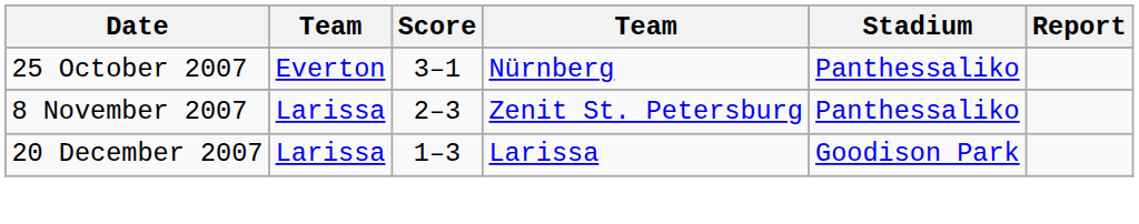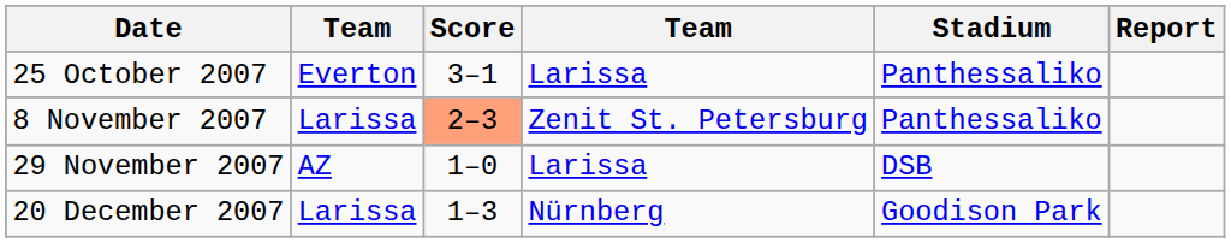25 October 2007 | column 4: Nürnberg -> Larissa
8 November 2007 | Score: no background -> lightsalmon background
+ row: 29 November 2007 | AZ | 1–0 | Larissa | DSB
20 December 2007 | column 4: Larissa -> Nürnberg
